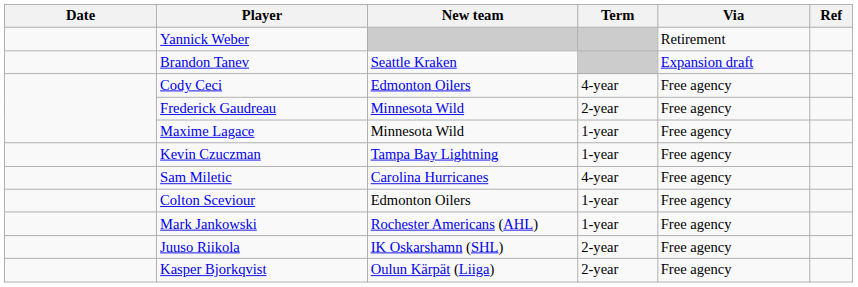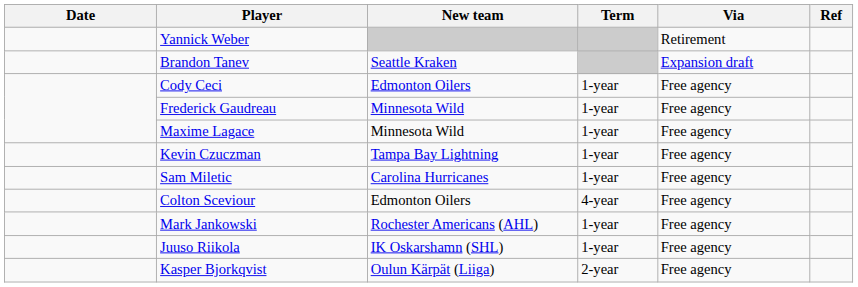Cody Ceci | Term: 4-year -> 1-year
Frederick Gaudreau | Term: 2-year -> 1-year
Sam Miletic | Term: 4-year -> 1-year
Colton Sceviour | Term: 1-year -> 4-year
Juuso Riikola | Term: 2-year -> 1-year
